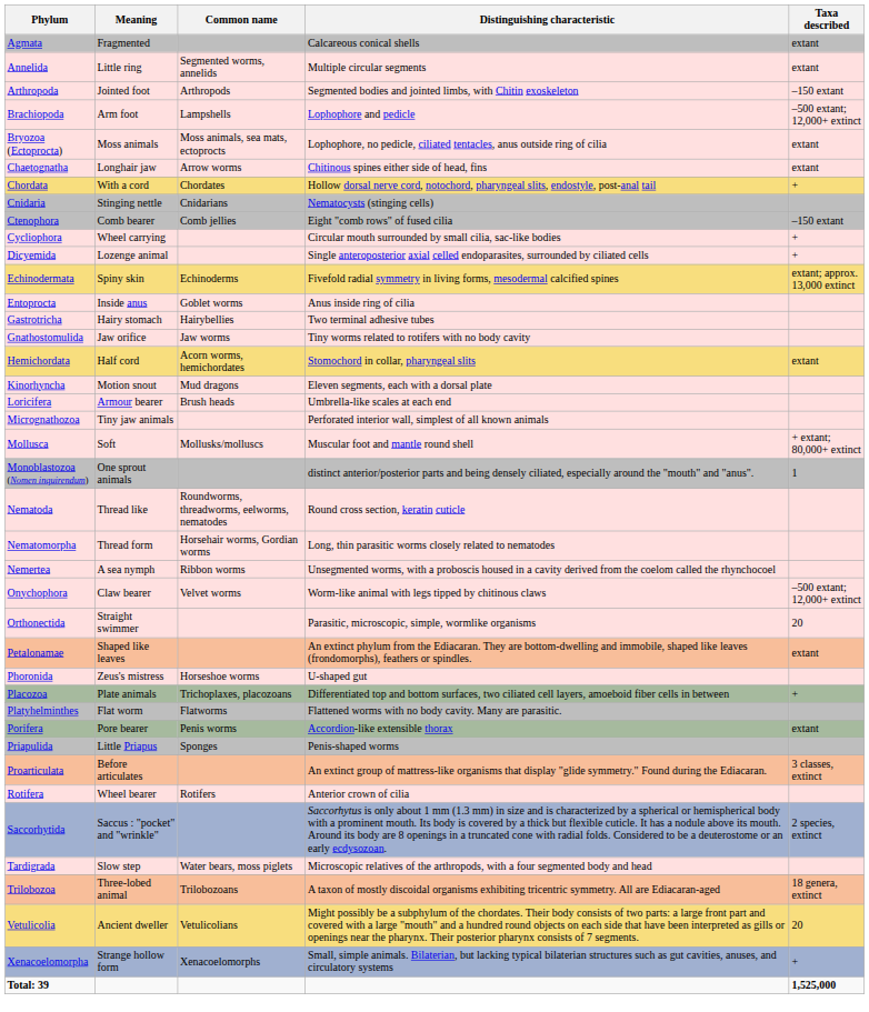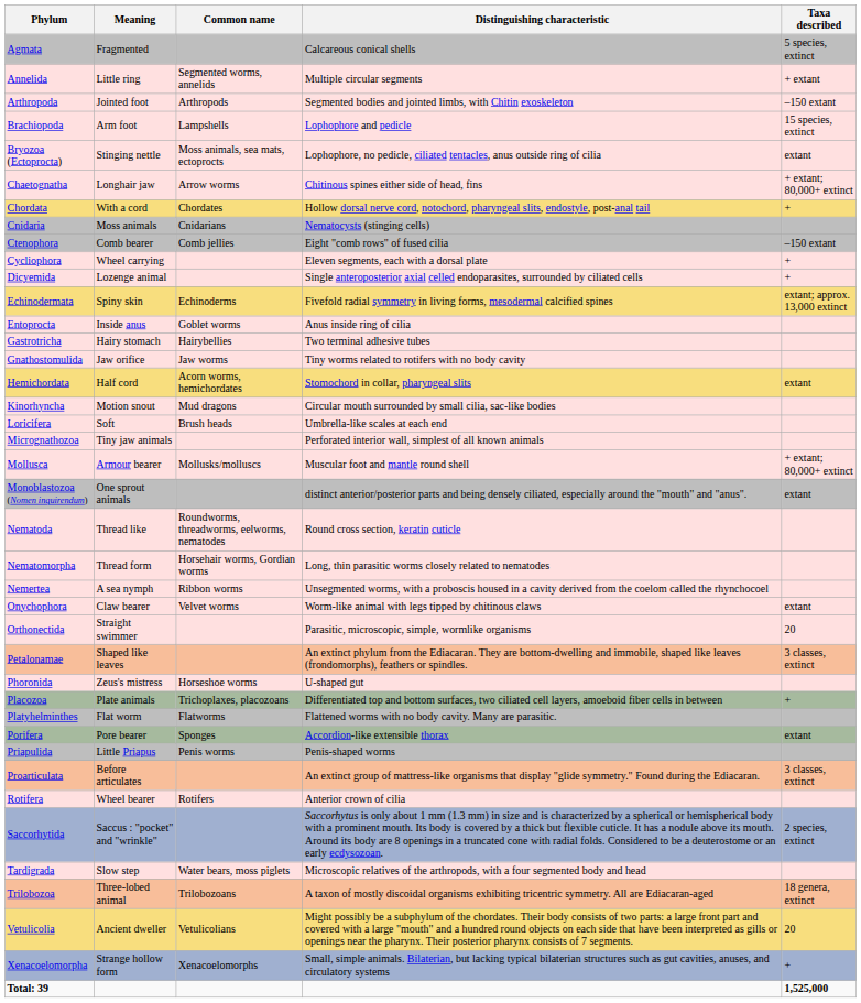Agmata | Taxa described: extant -> 5 species, extinct
Annelida | Taxa described: extant -> + extant
Brachiopoda | Taxa described: –500 extant; 12,000+ extinct -> 15 species, extinct
Bryozoa (Ectoprocta) | Meaning: Moss animals -> Stinging nettle
Chaetognatha | Taxa described: extant -> + extant; 80,000+ extinct
Cnidaria | Meaning: Stinging nettle -> Moss animals
Cycliophora | Distinguishing characteristic: Circular mouth surrounded by small cilia, sac-like bodies -> Eleven segments, each with a dorsal plate
Kinorhyncha | Distinguishing characteristic: Eleven segments, each with a dorsal plate -> Circular mouth surrounded by small cilia, sac-like bodies
Loricifera | Meaning: Armour bearer -> Soft
Mollusca | Meaning: Soft -> Armour bearer
Monoblastozoa (Nomen inquirendum) | Taxa described: 1 -> extant
Onychophora | Taxa described: –500 extant; 12,000+ extinct -> extant
Petalonamae | Taxa described: extant -> 3 classes, extinct
Porifera | Common name: Penis worms -> Sponges
Priapulida | Common name: Sponges -> Penis worms
